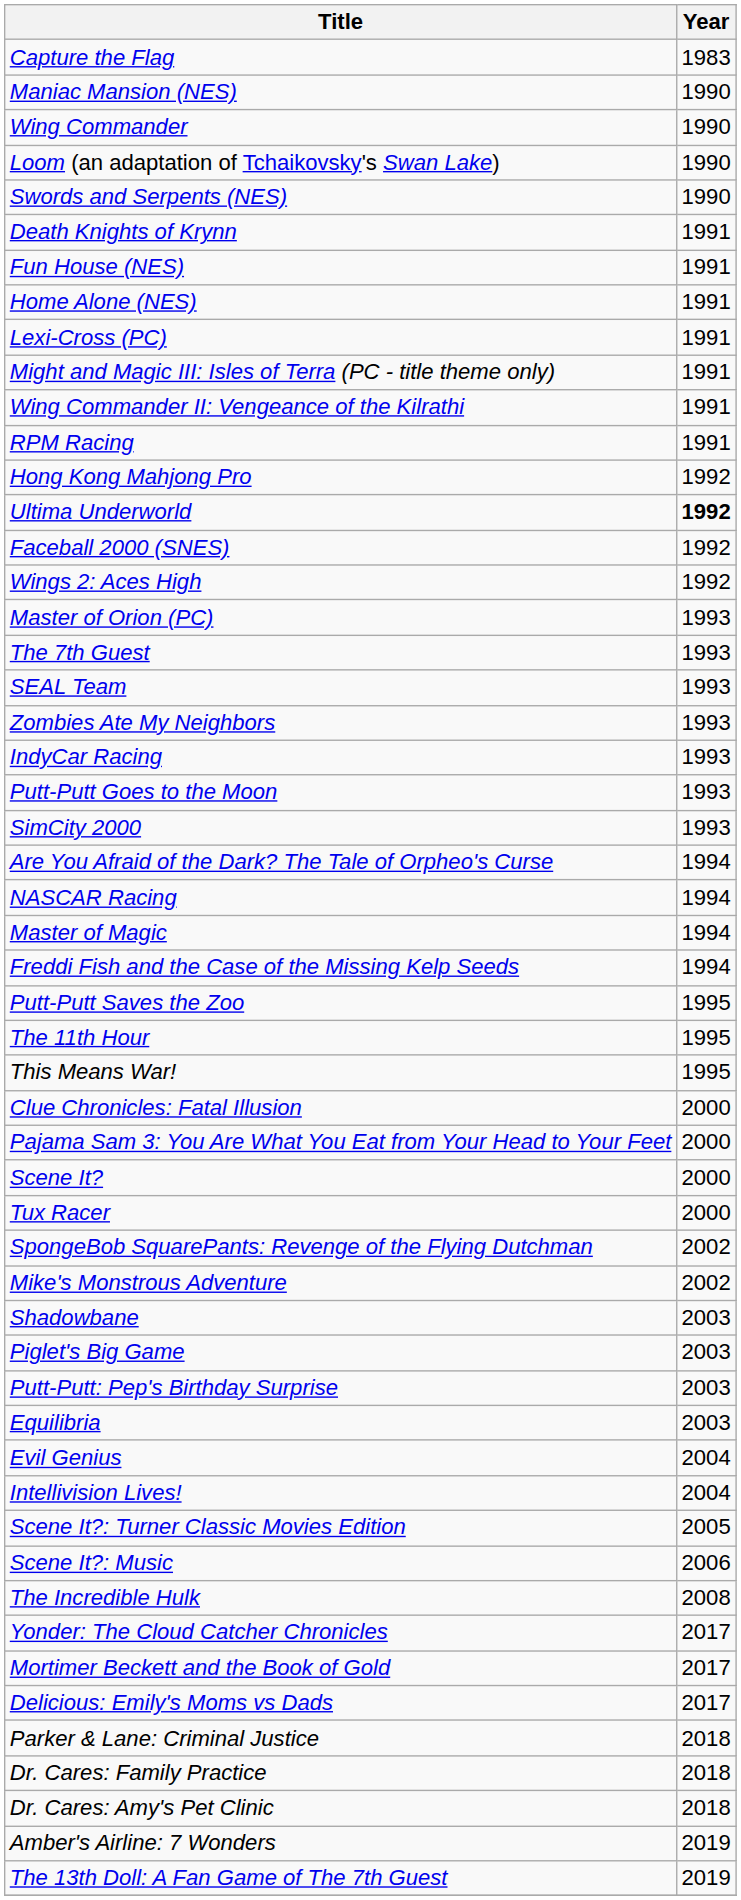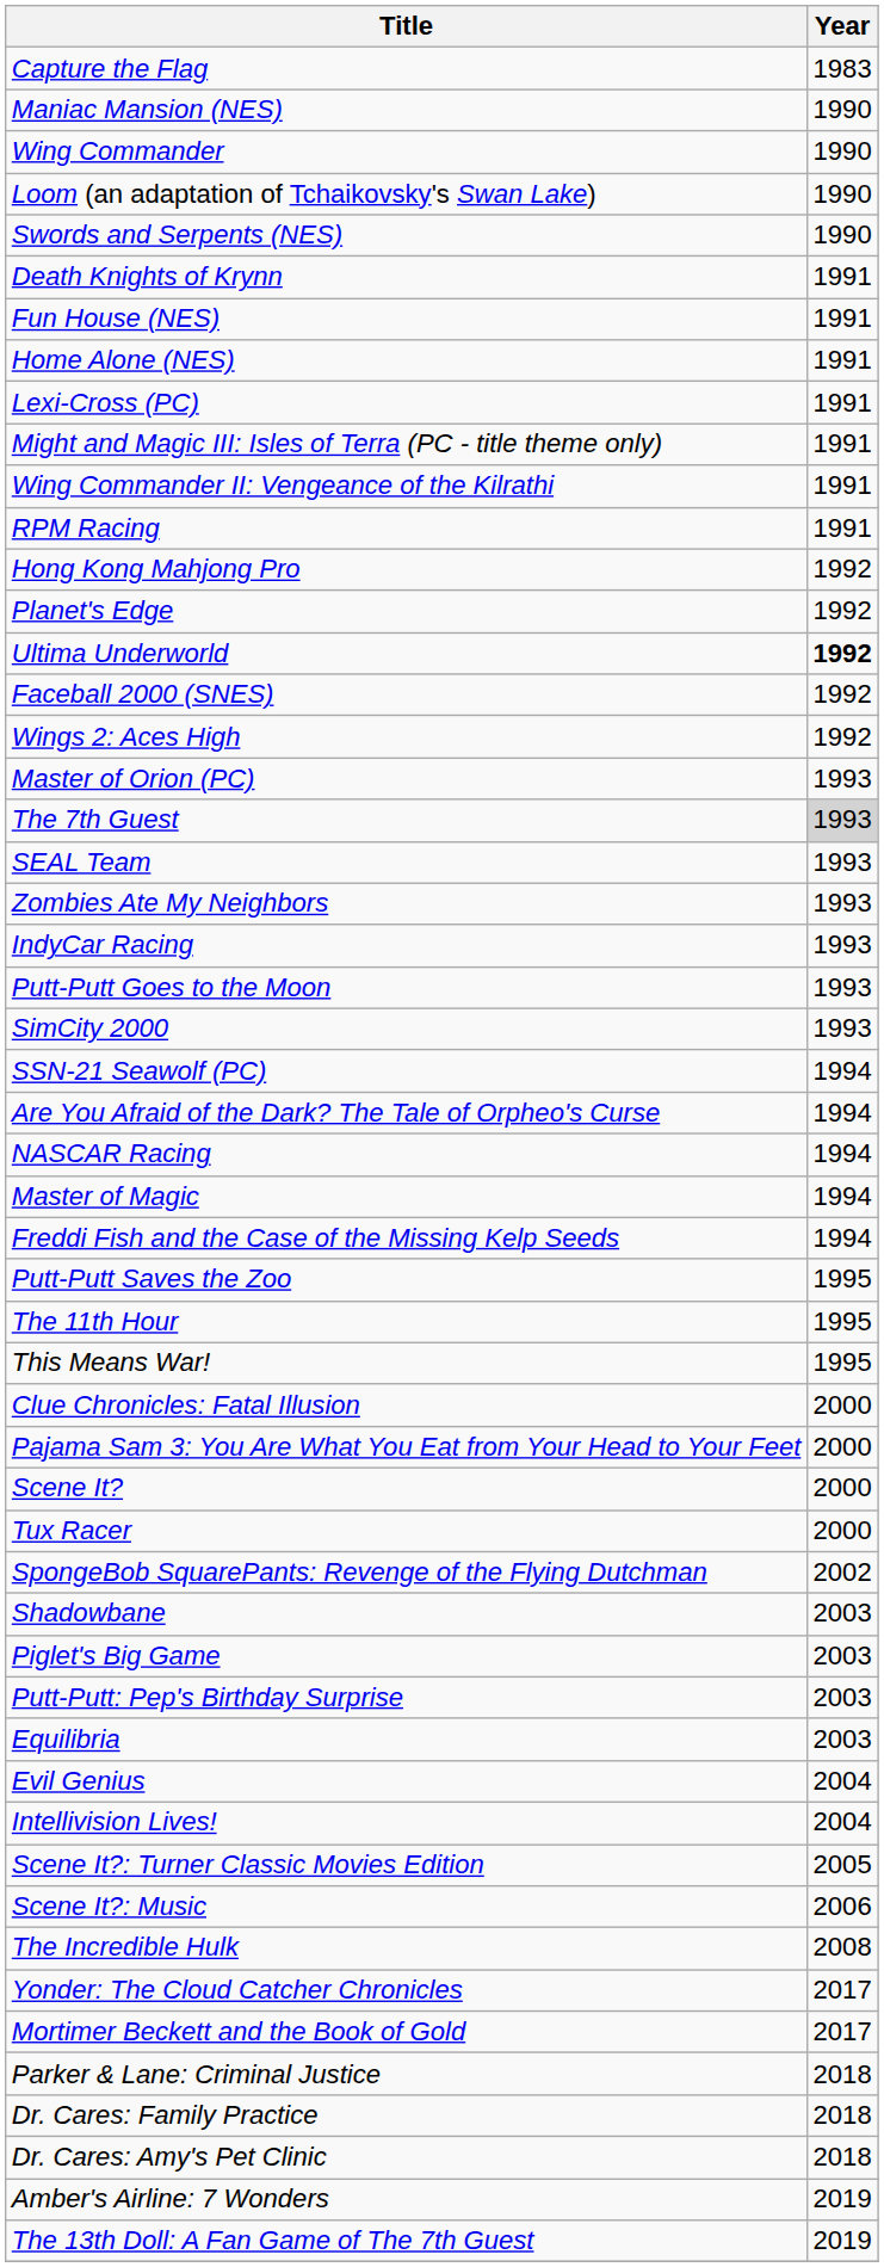+ row: Planet's Edge | 1992
The 7th Guest | Year: no background -> lightgrey background
+ row: SSN-21 Seawolf (PC) | 1994
- row: Mike's Monstrous Adventure | 2002
- row: Delicious: Emily's Moms vs Dads | 2017
